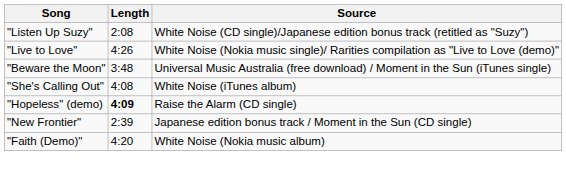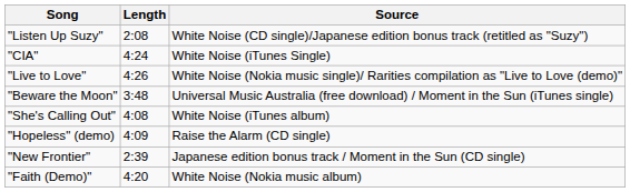+ row: "CIA" | 4:24 | White Noise (iTunes Single)
"Hopeless" (demo) | Length: bold -> normal
